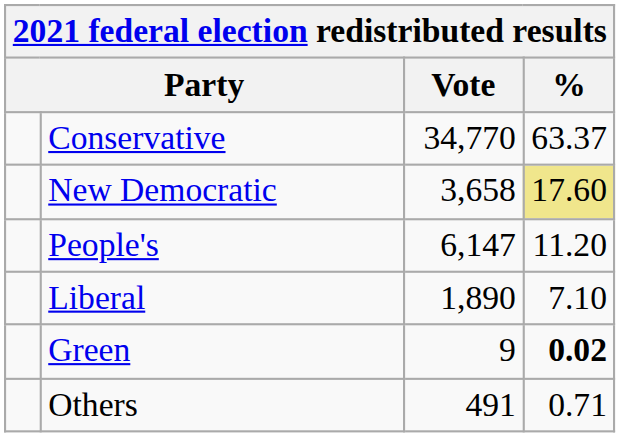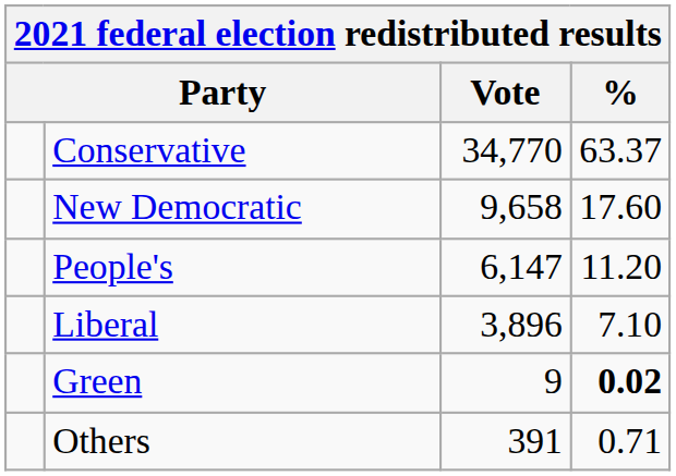New Democratic | Vote: 3,658 -> 9,658
New Democratic | %: khaki background -> no background
Liberal | Vote: 1,890 -> 3,896
Others | Vote: 491 -> 391
